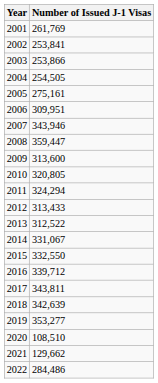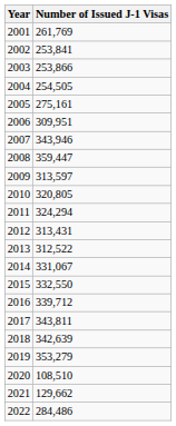2009 | Number of Issued J-1 Visas: 313,600 -> 313,597
2012 | Number of Issued J-1 Visas: 313,433 -> 313,431
2019 | Number of Issued J-1 Visas: 353,277 -> 353,279
